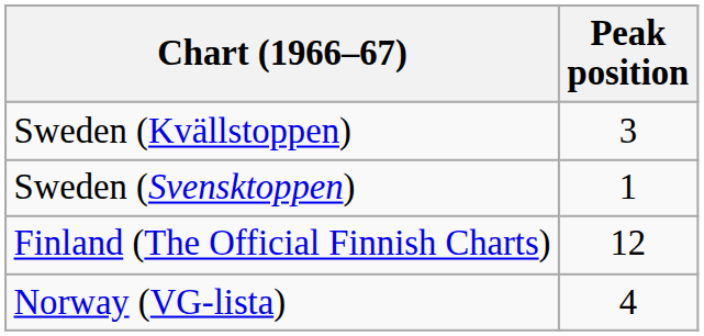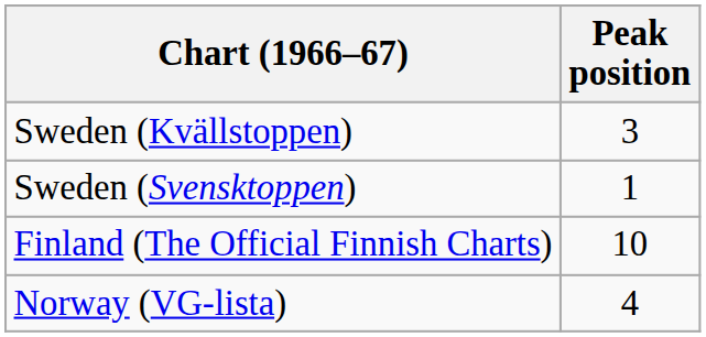Finland (The Official Finnish Charts) | Peak position: 12 -> 10
